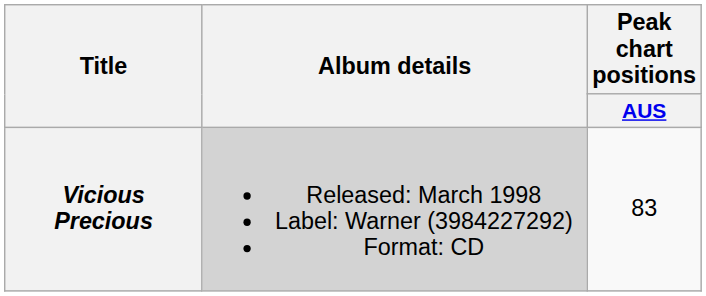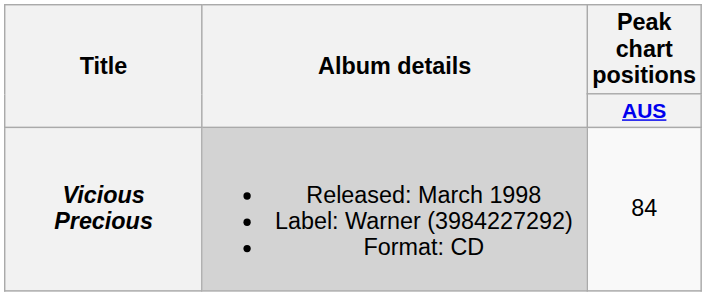Vicious Precious | Peak chart positions / AUS: 83 -> 84
